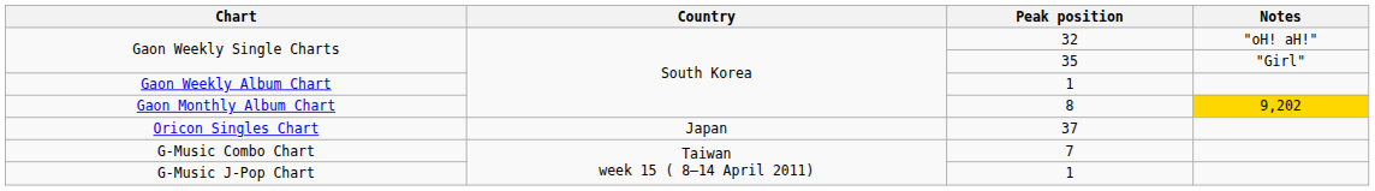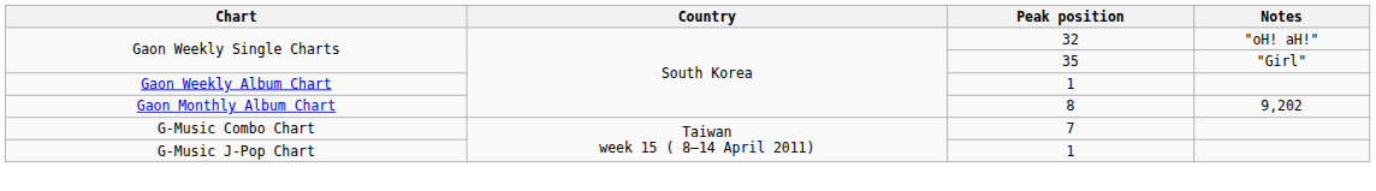Gaon Monthly Album Chart | Notes: gold background -> no background
- row: Oricon Singles Chart | Japan | 37
